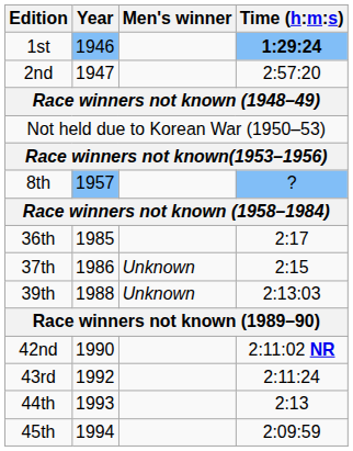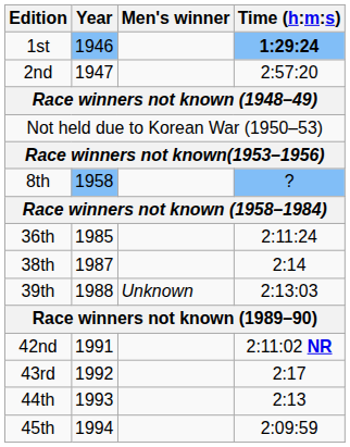8th | Year: 1957 -> 1958
36th | Time (h:m:s): 2:17 -> 2:11:24
- row: 37th | 1986 | Unknown | 2:15
+ row: 38th | 1987 | 2:14
42nd | Year: 1990 -> 1991
43rd | Time (h:m:s): 2:11:24 -> 2:17
